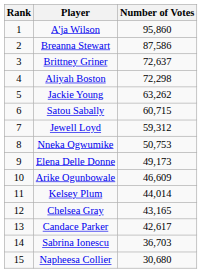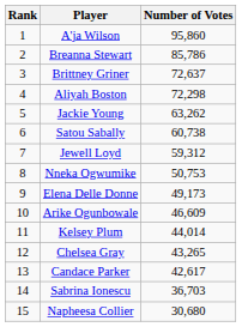Breanna Stewart | Number of Votes: 87,586 -> 85,786
Satou Sabally | Number of Votes: 60,715 -> 60,738
Chelsea Gray | Number of Votes: 43,165 -> 43,265
